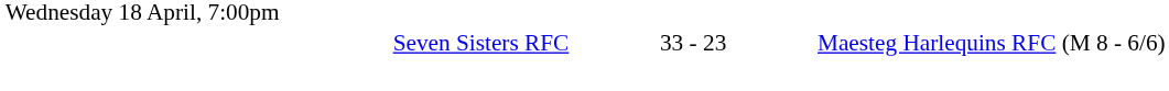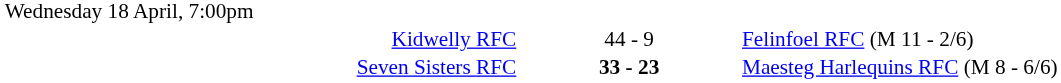+ row: Kidwelly RFC | 44 - 9 | Felinfoel RFC (M 11 - 2/6)
Seven Sisters RFC | column 2: normal -> bold
